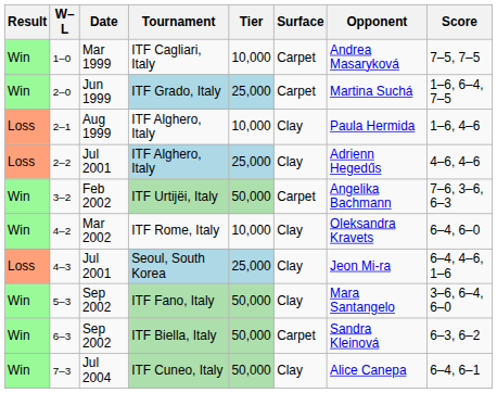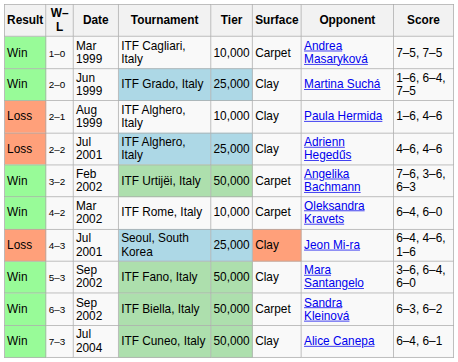ITF Grado, Italy | Surface: Carpet -> Clay
ITF Rome, Italy | Surface: Clay -> Carpet
Seoul, South Korea | Surface: no background -> lightsalmon background
